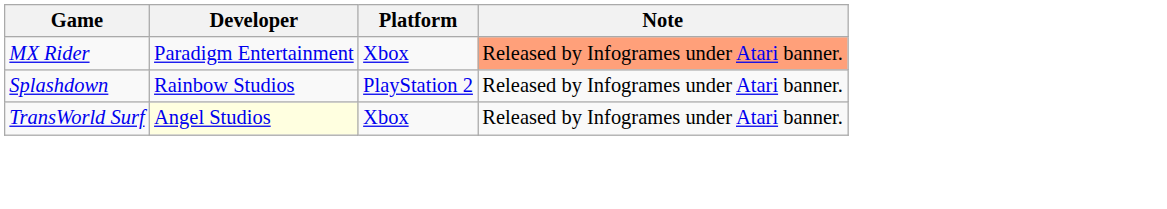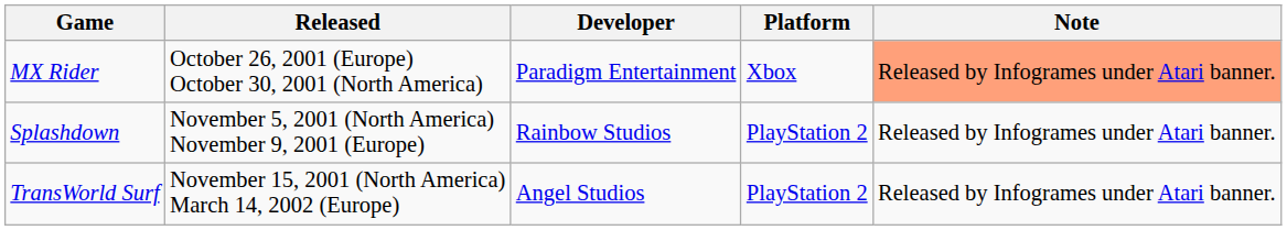+ column: Released | October 26, 2001 (Europe) October 30, 2001 (North America) | November 5, 2001 (North America) November 9, 2001 (Europe) | November 15, 2001 (North America) March 14, 2002 (Europe)
TransWorld Surf | Developer: lightyellow background -> no background
TransWorld Surf | Platform: Xbox -> PlayStation 2
